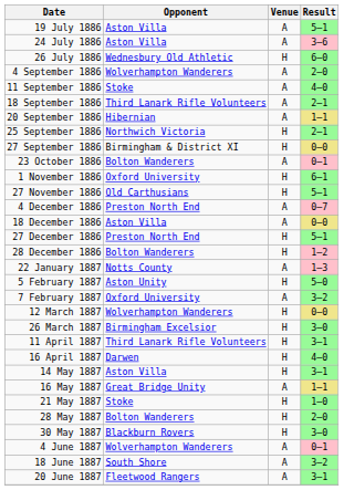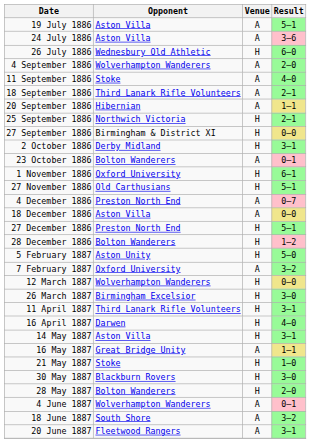+ row: 2 October 1886 | Derby Midland | H | 3–1
- row: 22 January 1887 | Notts County | A | 1–3
rows swapped: 28 May 1887 <-> 30 May 1887
